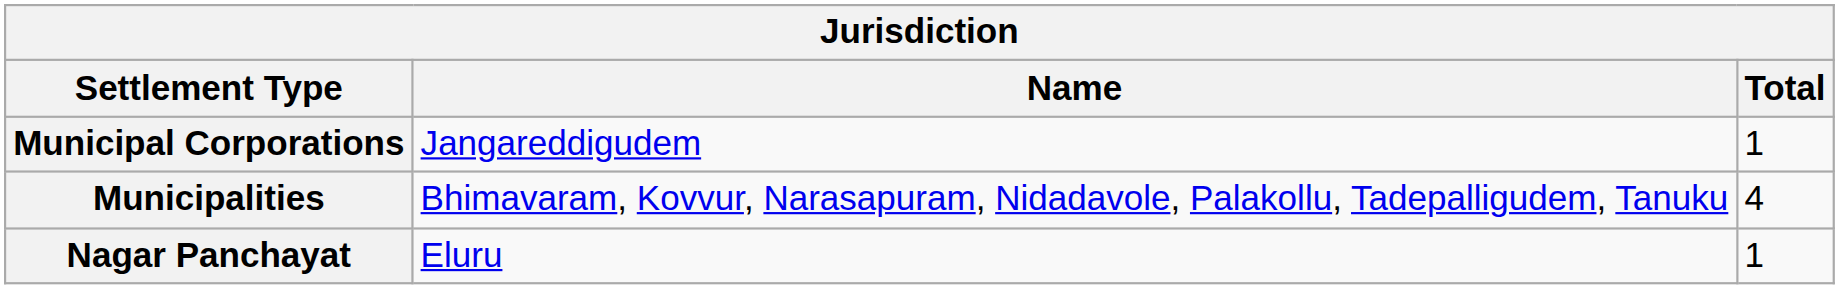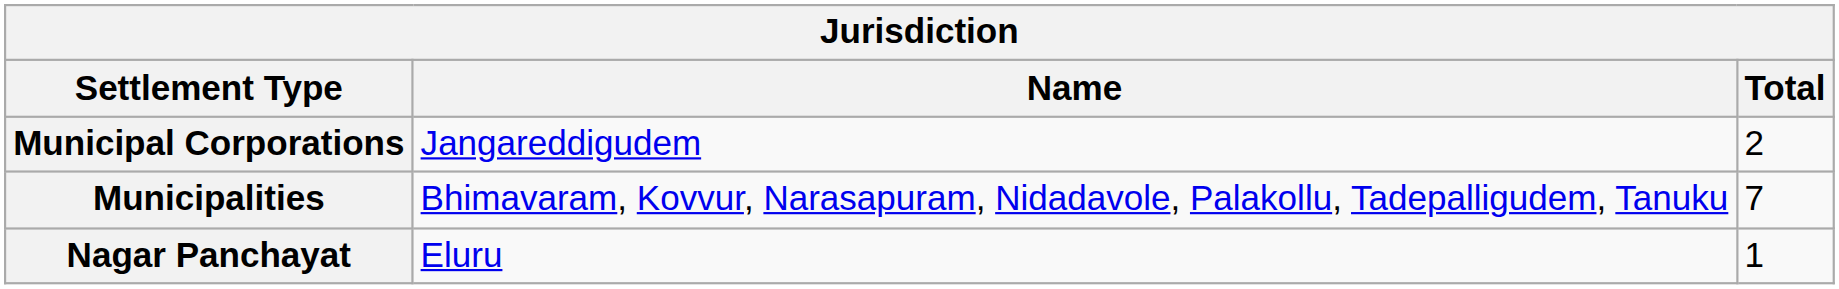Municipal Corporations | Total: 1 -> 2
Municipalities | Total: 4 -> 7
